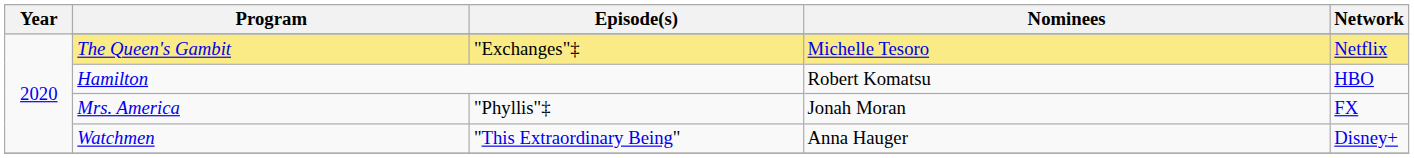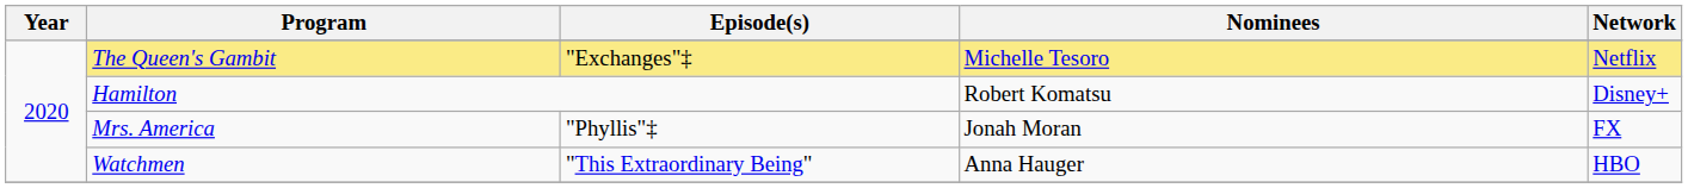Hamilton | Network: HBO -> Disney+
Watchmen | Network: Disney+ -> HBO
